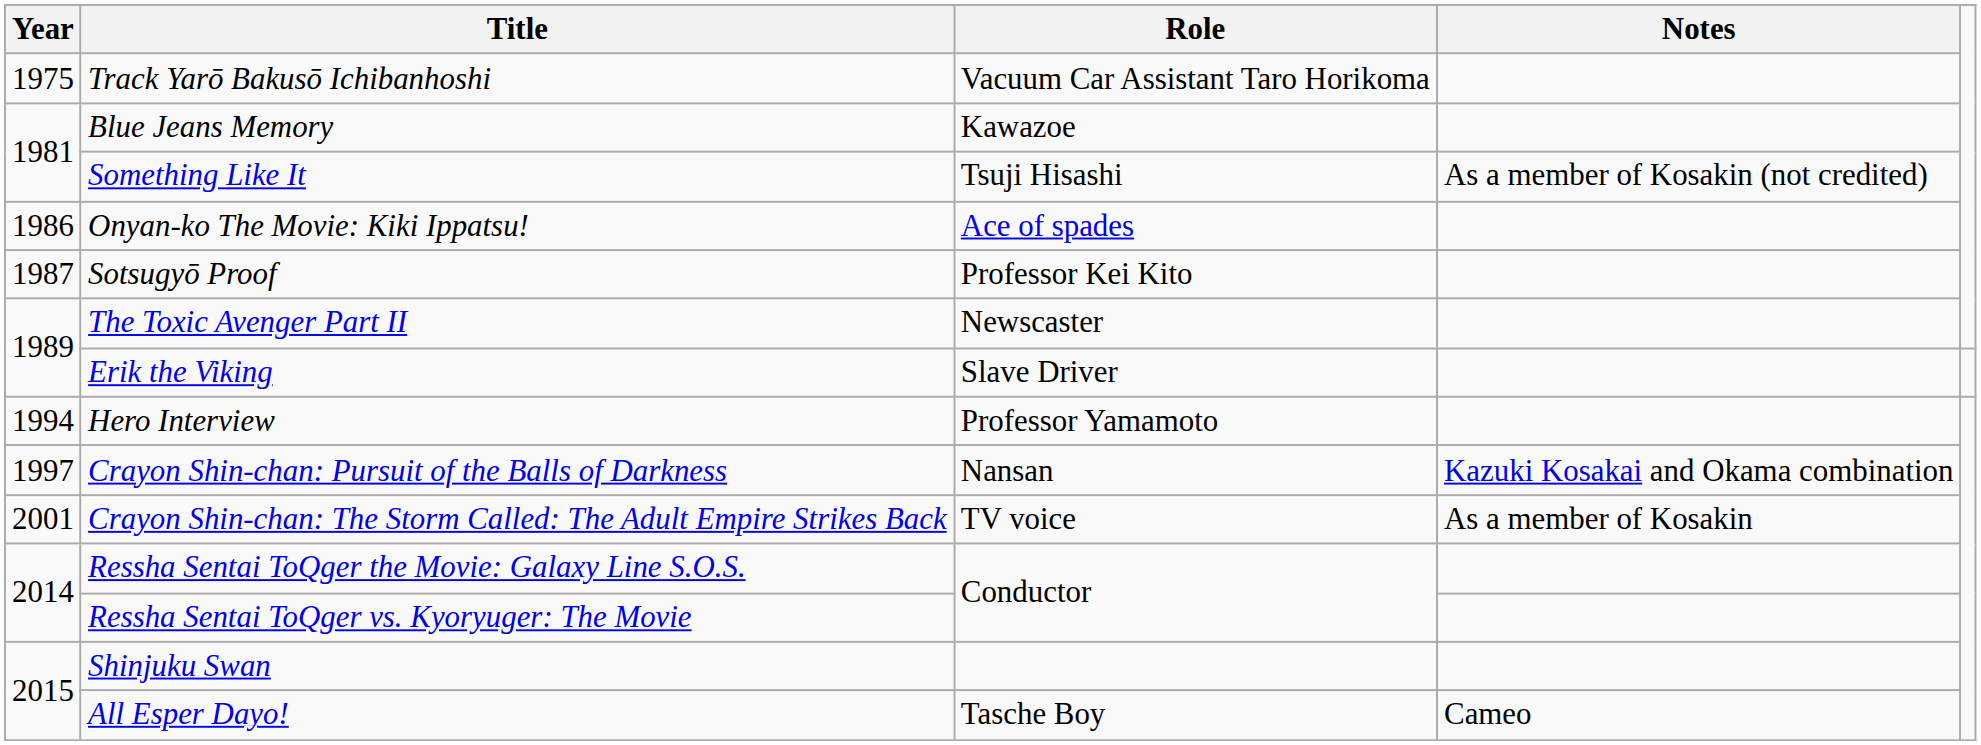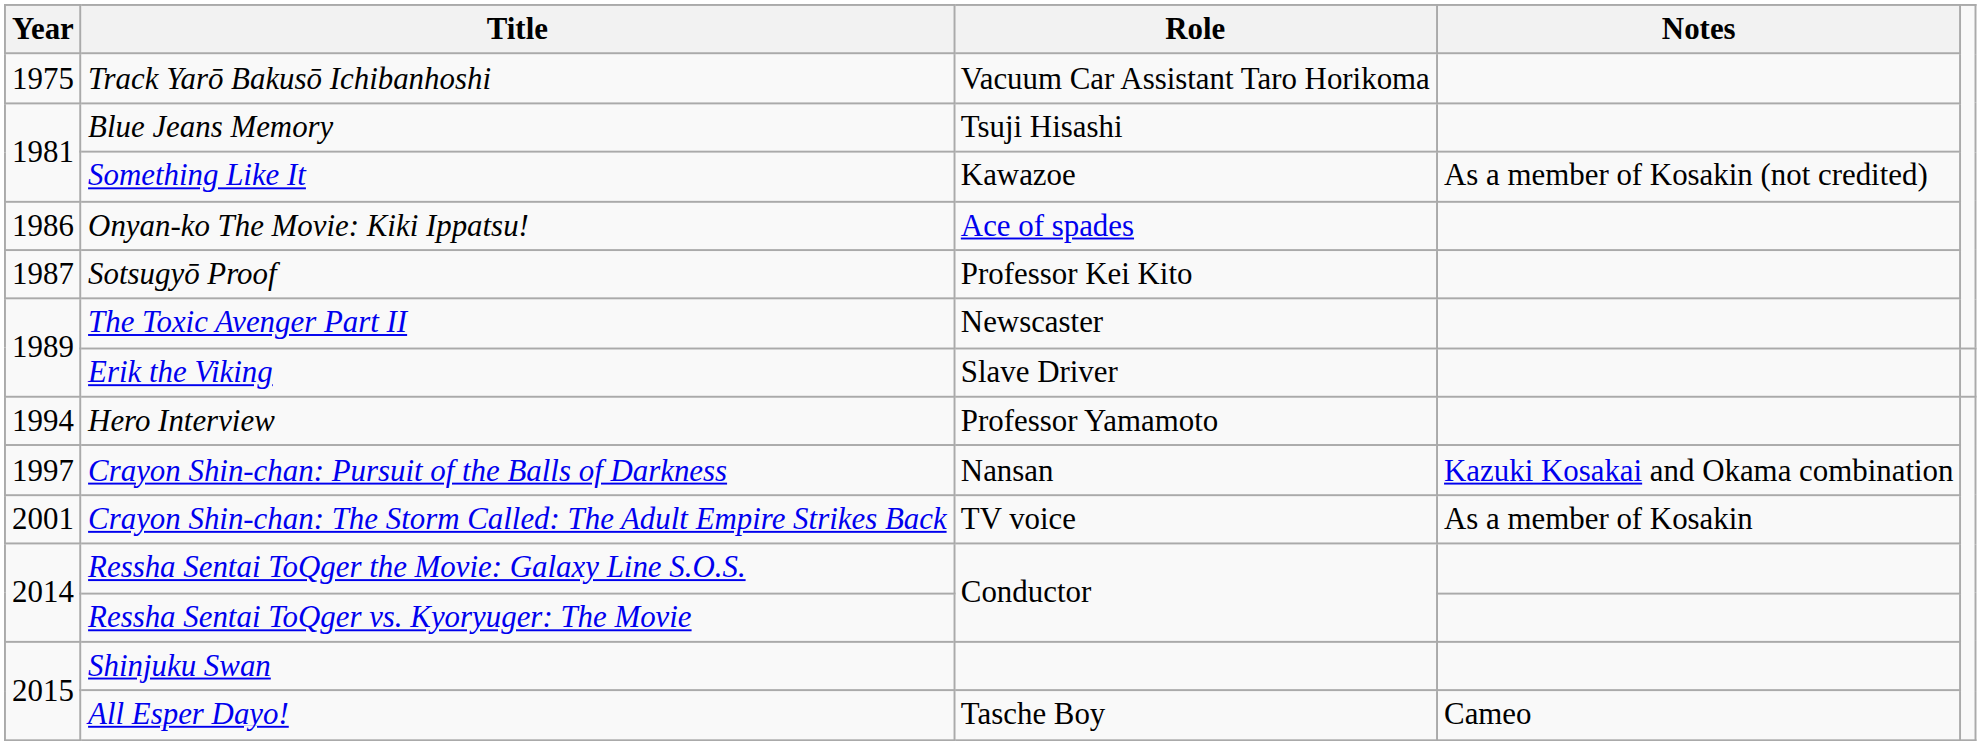Blue Jeans Memory | Role: Kawazoe -> Tsuji Hisashi
Something Like It | Role: Tsuji Hisashi -> Kawazoe
